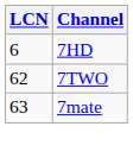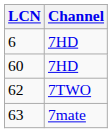+ row: 60 | 7HD
